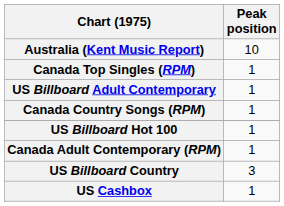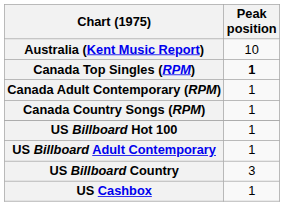Canada Top Singles (RPM) | Peak position: normal -> bold
rows swapped: Canada Adult Contemporary (RPM) <-> US Billboard Adult Contemporary
